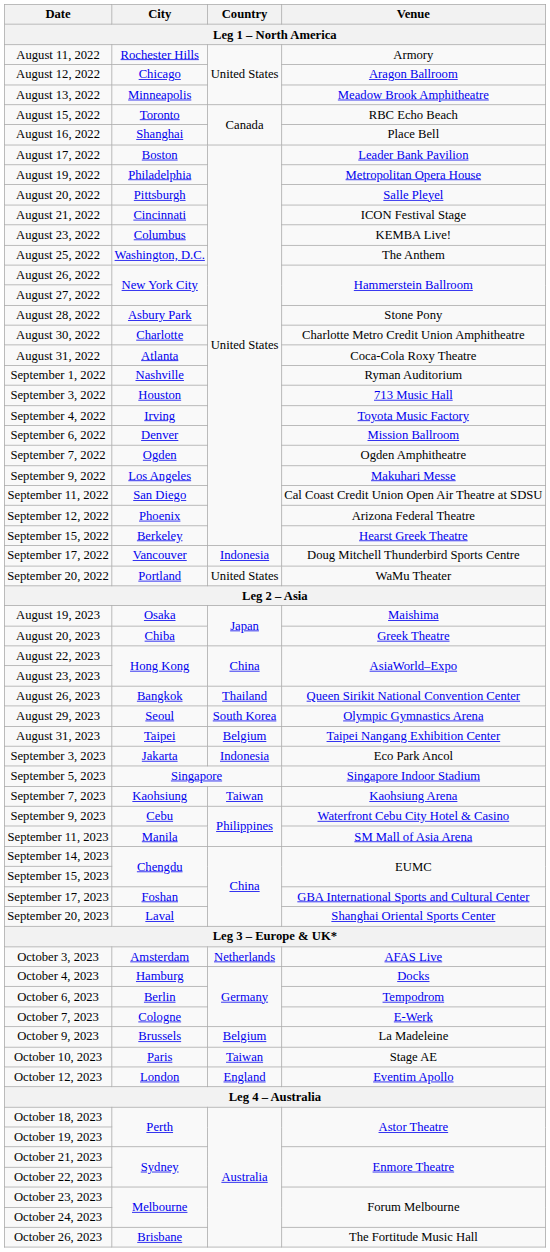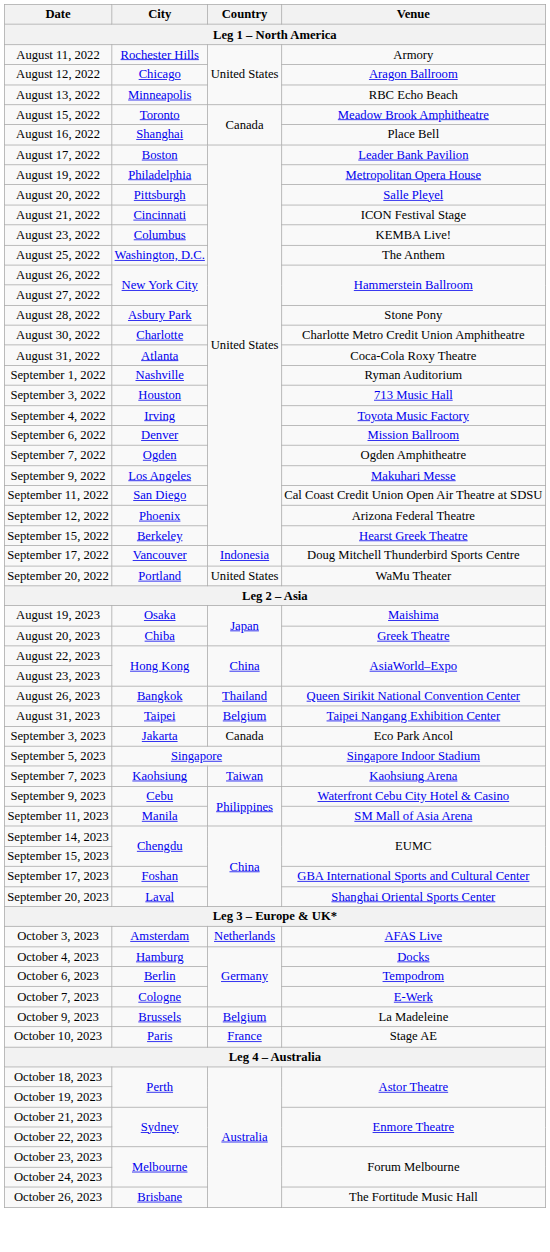August 13, 2022 | Venue: Meadow Brook Amphitheatre -> RBC Echo Beach
August 15, 2022 | Venue: RBC Echo Beach -> Meadow Brook Amphitheatre
- row: August 29, 2023 | Seoul | South Korea | Olympic Gymnastics Arena
September 3, 2023 | Country: Indonesia -> Canada
October 10, 2023 | Country: Taiwan -> France
- row: October 12, 2023 | London | England | Eventim Apollo
